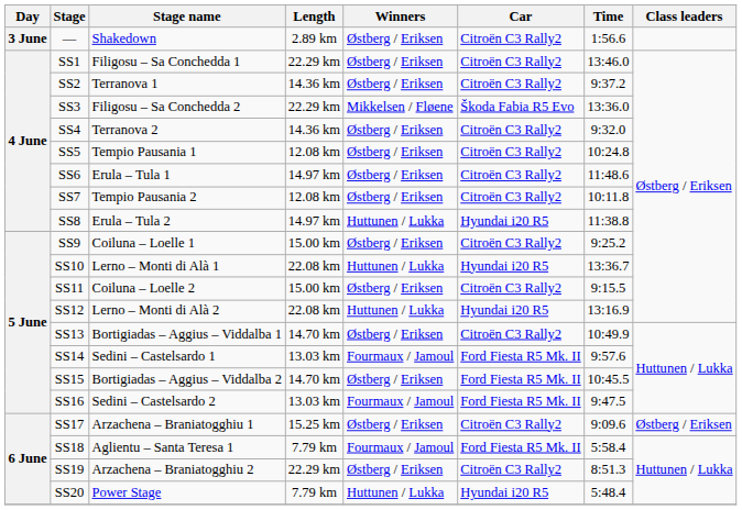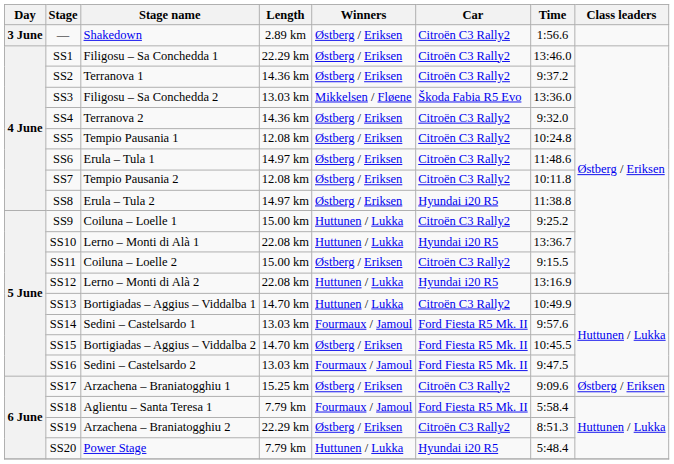SS3 | Length: 22.29 km -> 13.03 km
SS8 | Winners: Huttunen / Lukka -> Østberg / Eriksen
SS9 | Winners: Østberg / Eriksen -> Huttunen / Lukka
SS13 | Winners: Østberg / Eriksen -> Huttunen / Lukka
